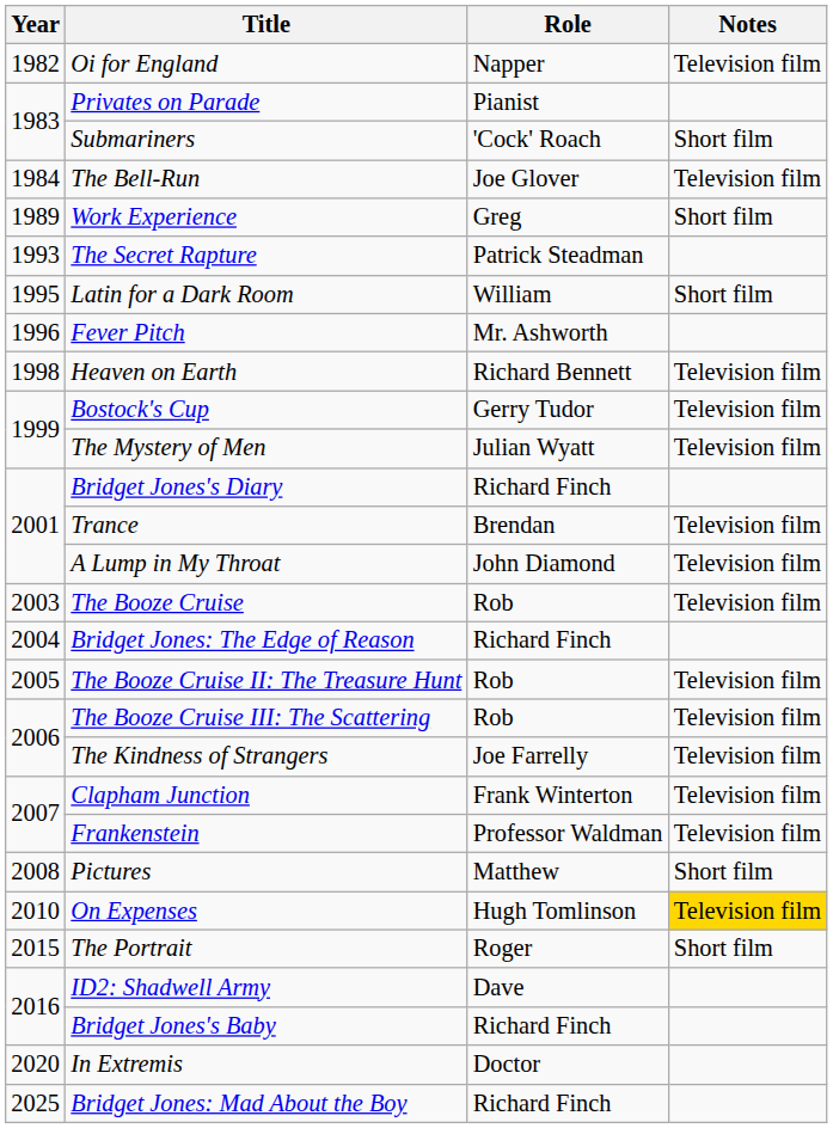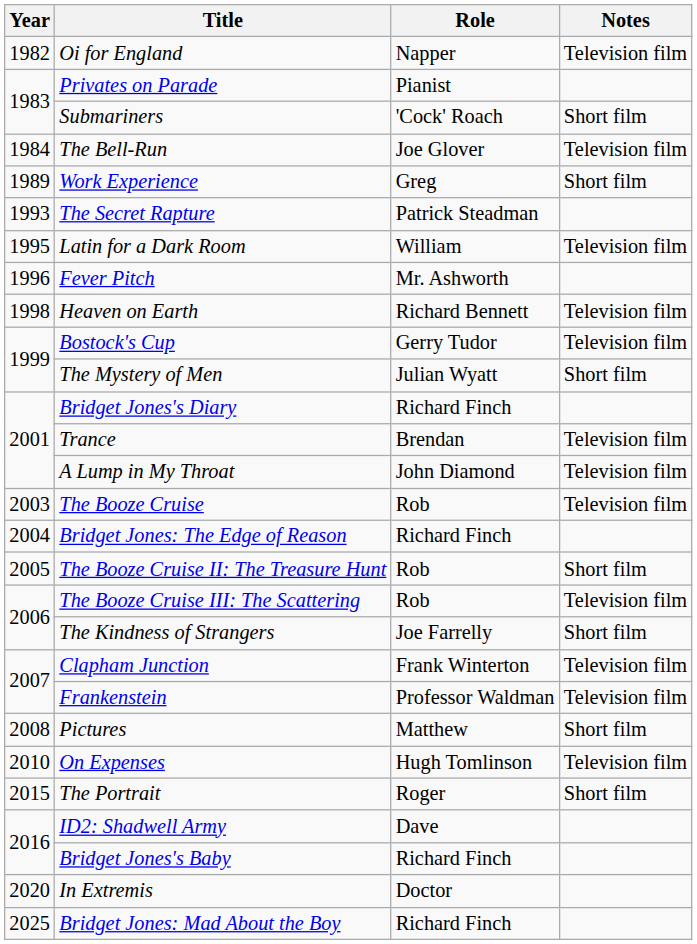Latin for a Dark Room | Notes: Short film -> Television film
The Mystery of Men | Notes: Television film -> Short film
The Booze Cruise II: The Treasure Hunt | Notes: Television film -> Short film
The Kindness of Strangers | Notes: Television film -> Short film
On Expenses | Notes: gold background -> no background
